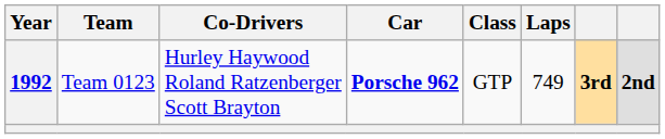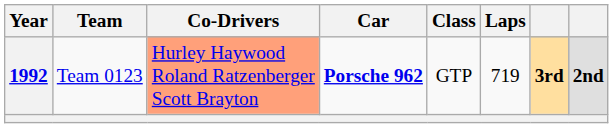1992 | Co-Drivers: no background -> lightsalmon background
1992 | Laps: 749 -> 719
